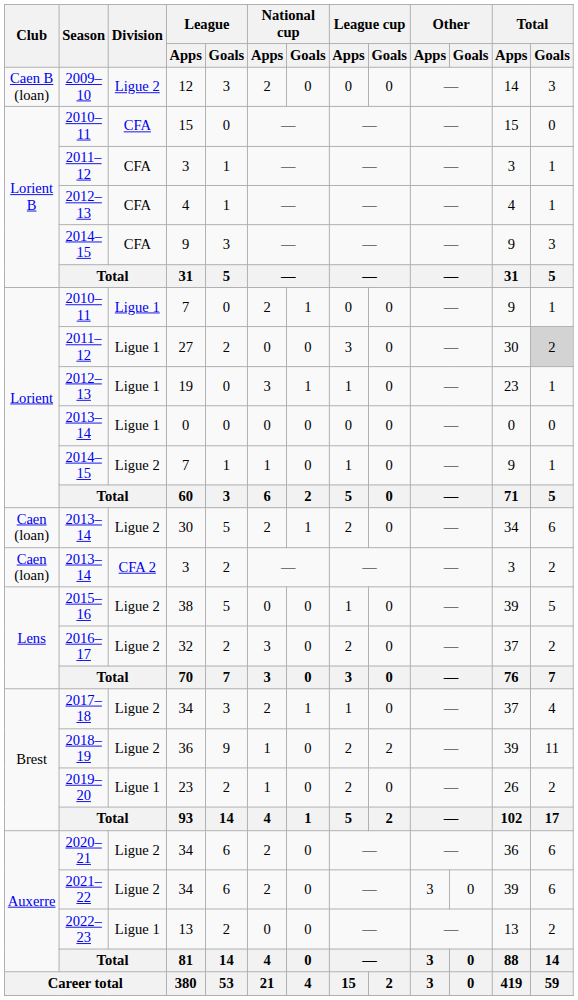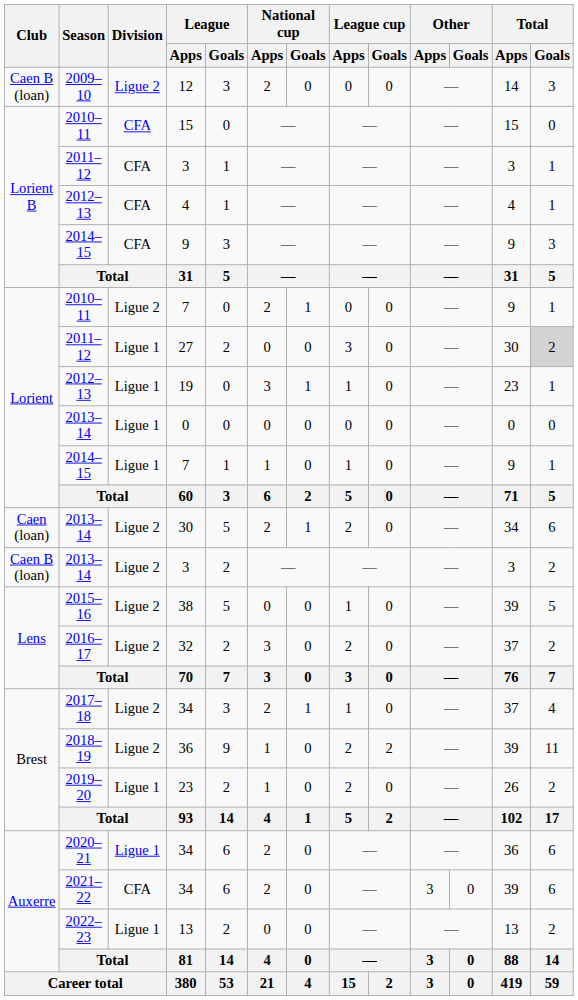2010–11 / 7 | Division: Ligue 1 -> Ligue 2
2014–15 / 7 | Division: Ligue 2 -> Ligue 1
2013–14 / 3 | Club: Caen (loan) -> Caen B (loan)
2013–14 / 3 | Division: CFA 2 -> Ligue 2
2020–21 / 34 | Division: Ligue 2 -> Ligue 1
2021–22 / 34 | Division: Ligue 2 -> CFA
